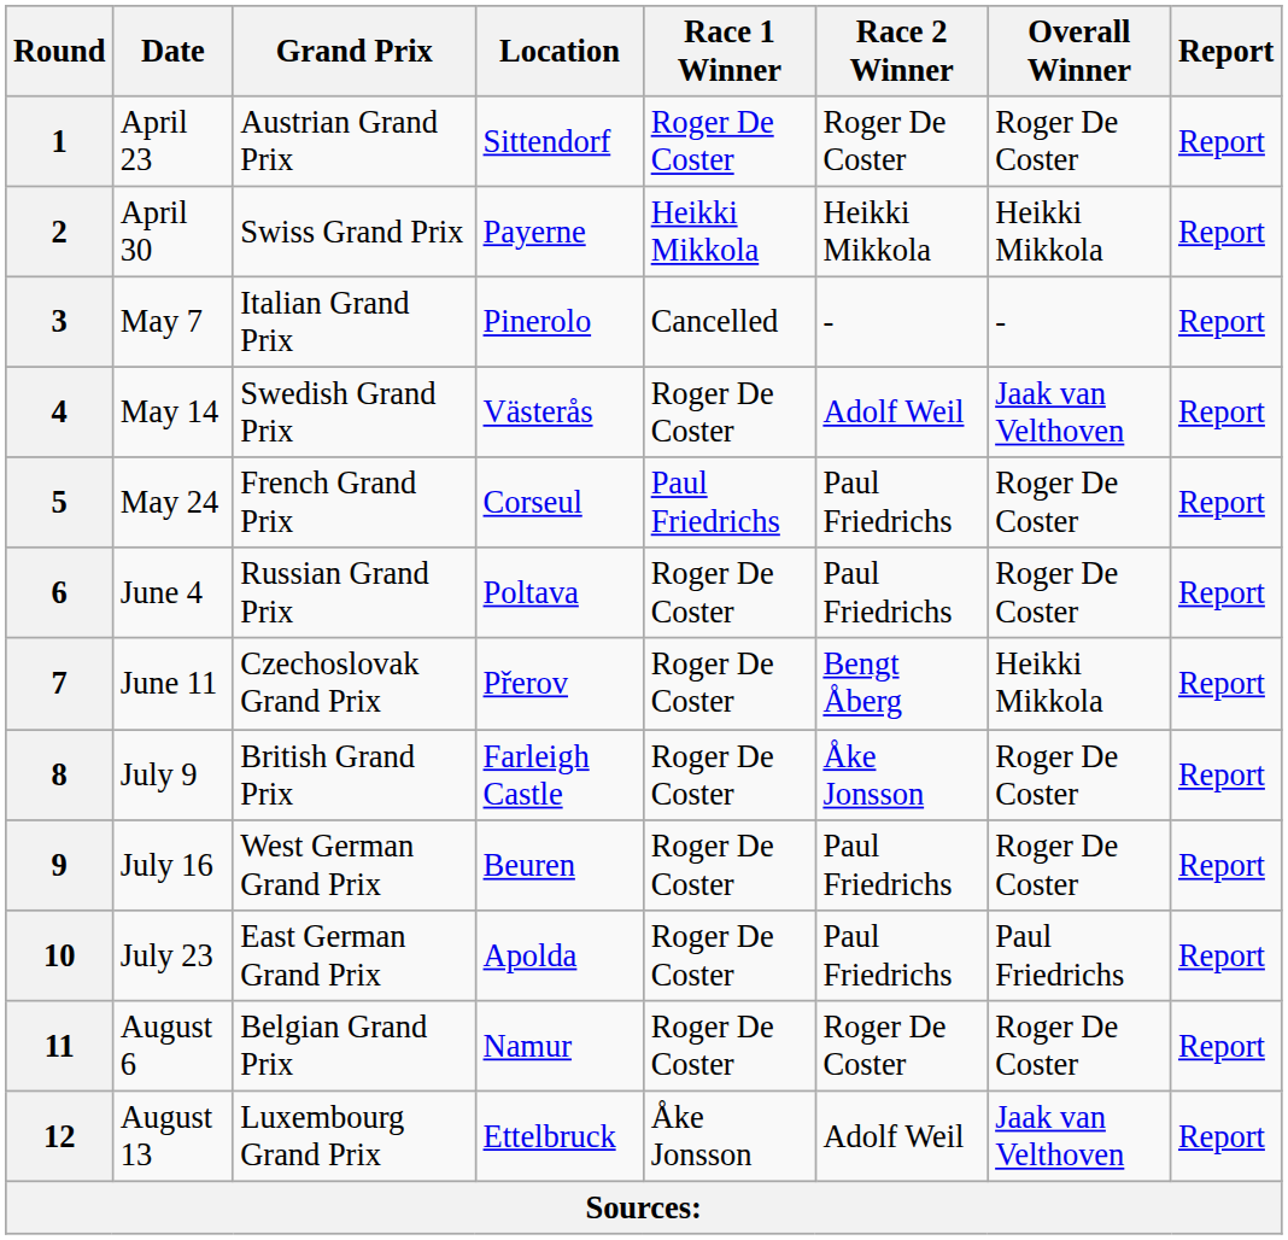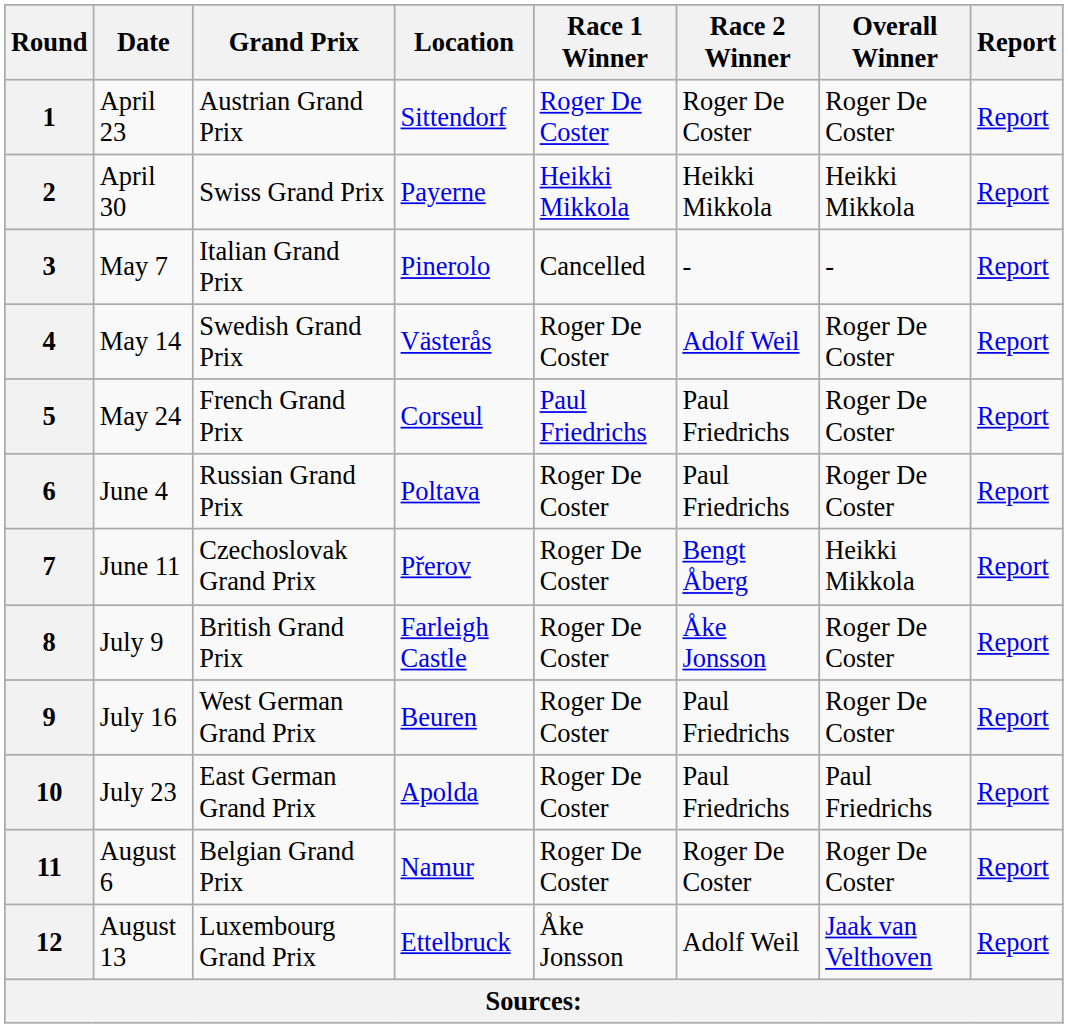4 | Overall Winner: Jaak van Velthoven -> Roger De Coster
